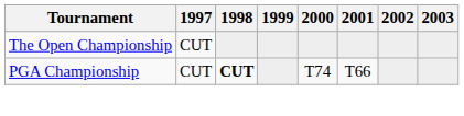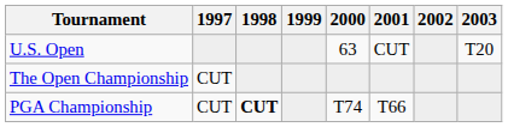+ row: U.S. Open | 63 | CUT | T20
